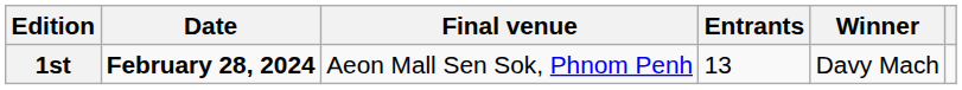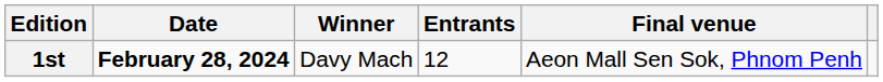columns swapped: Final venue <-> Winner
1st | Entrants: 13 -> 12
